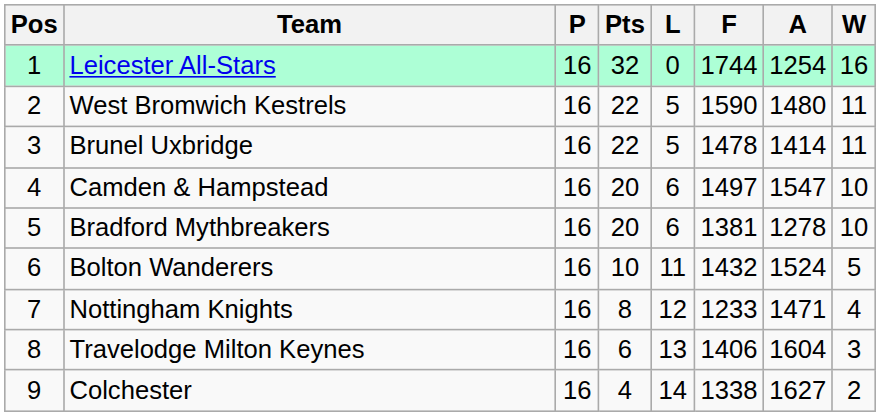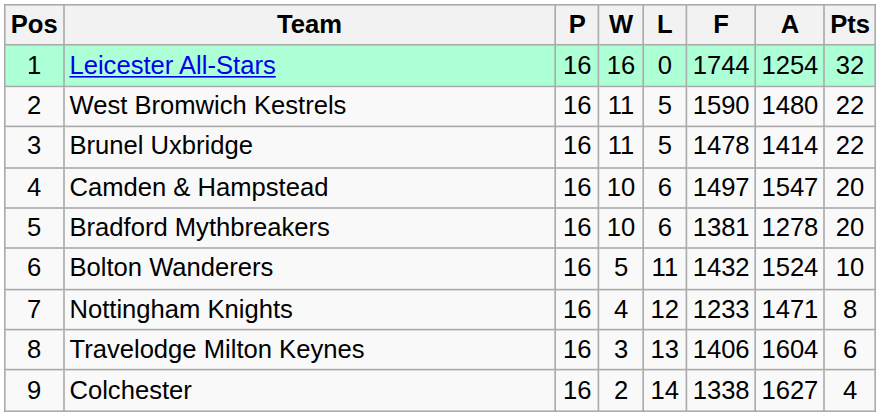columns swapped: W <-> Pts
